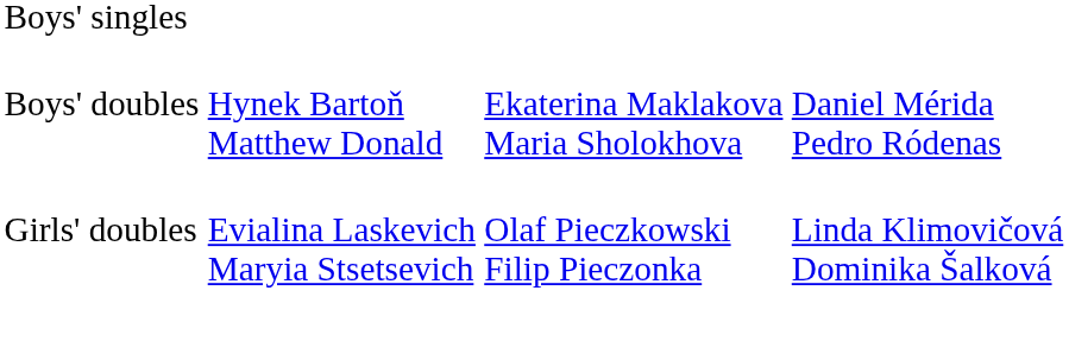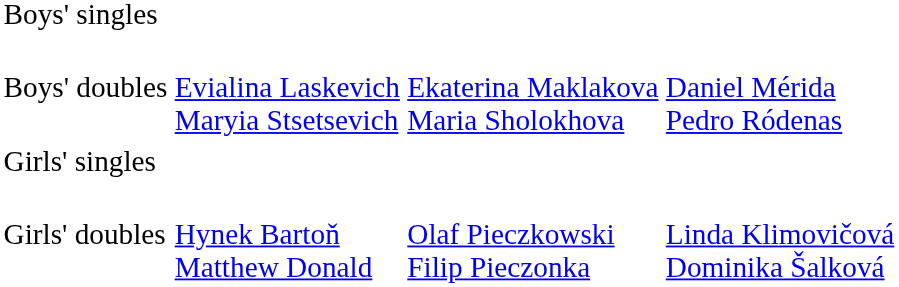Boys' doubles | column 2: Hynek Bartoň Matthew Donald -> Evialina Laskevich Maryia Stsetsevich
+ row: Girls' singles
Girls' doubles | column 2: Evialina Laskevich Maryia Stsetsevich -> Hynek Bartoň Matthew Donald
